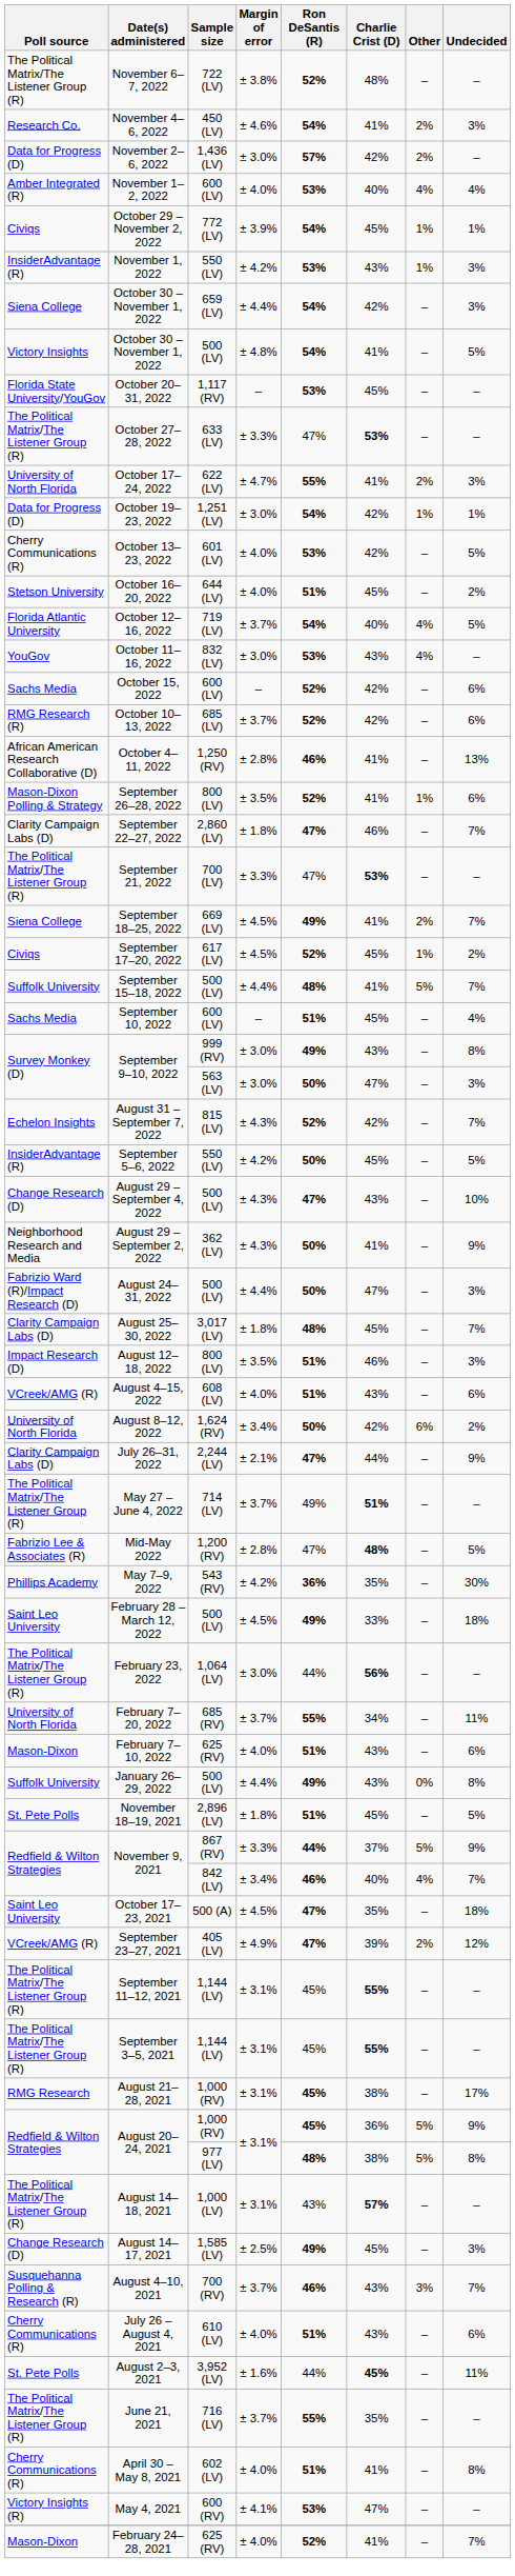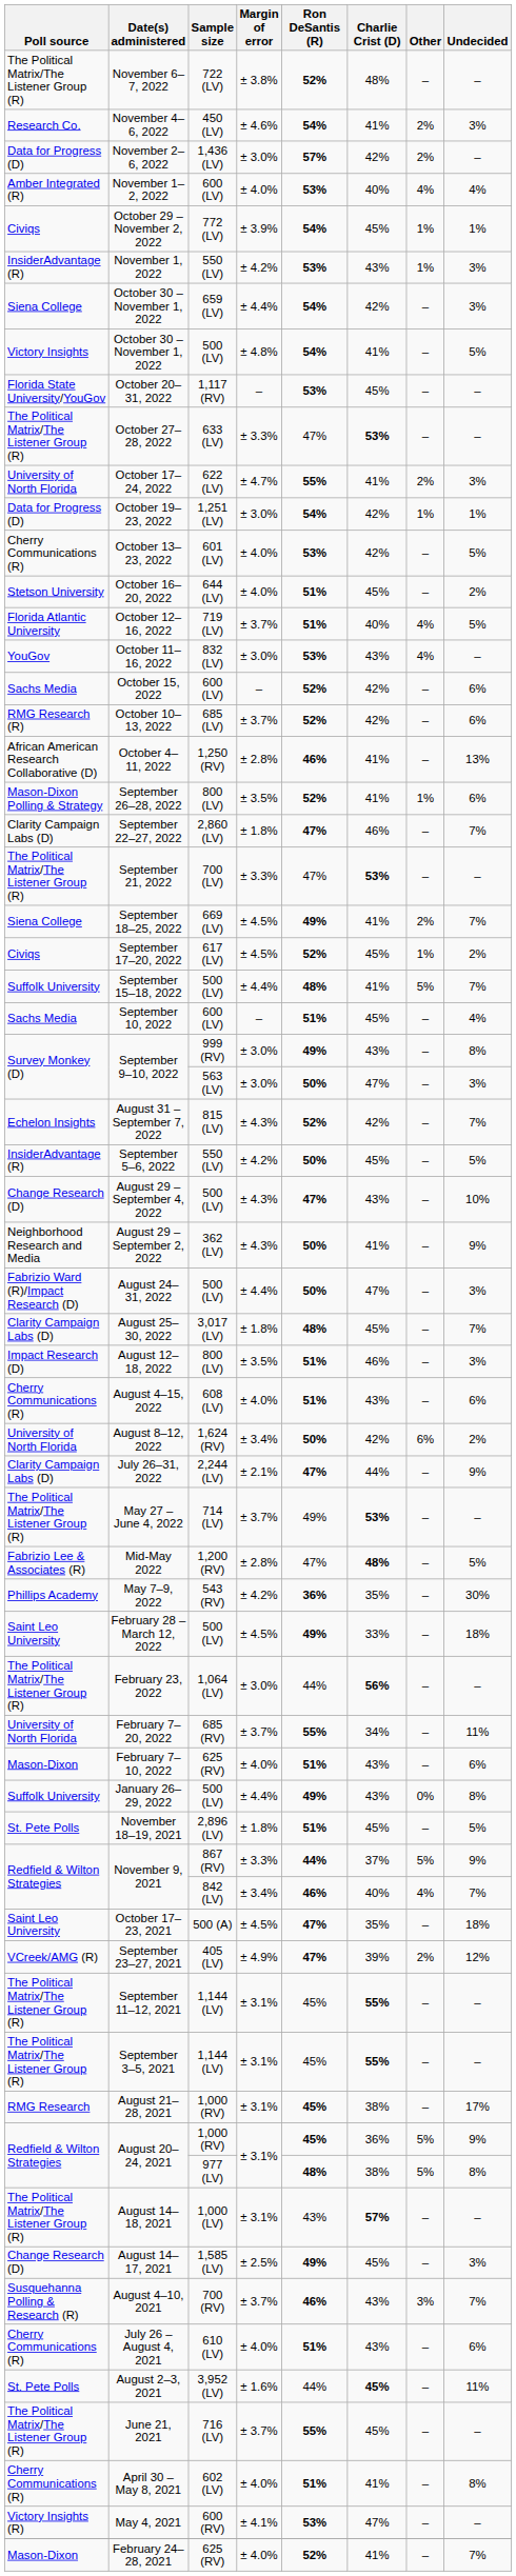October 12–16, 2022 | Ron DeSantis (R): 54% -> 51%
August 4–15, 2022 | Poll source: VCreek/AMG (R) -> Cherry Communications (R)
May 27 – June 4, 2022 | Charlie Crist (D): 51% -> 53%
June 21, 2021 | Charlie Crist (D): 35% -> 45%
